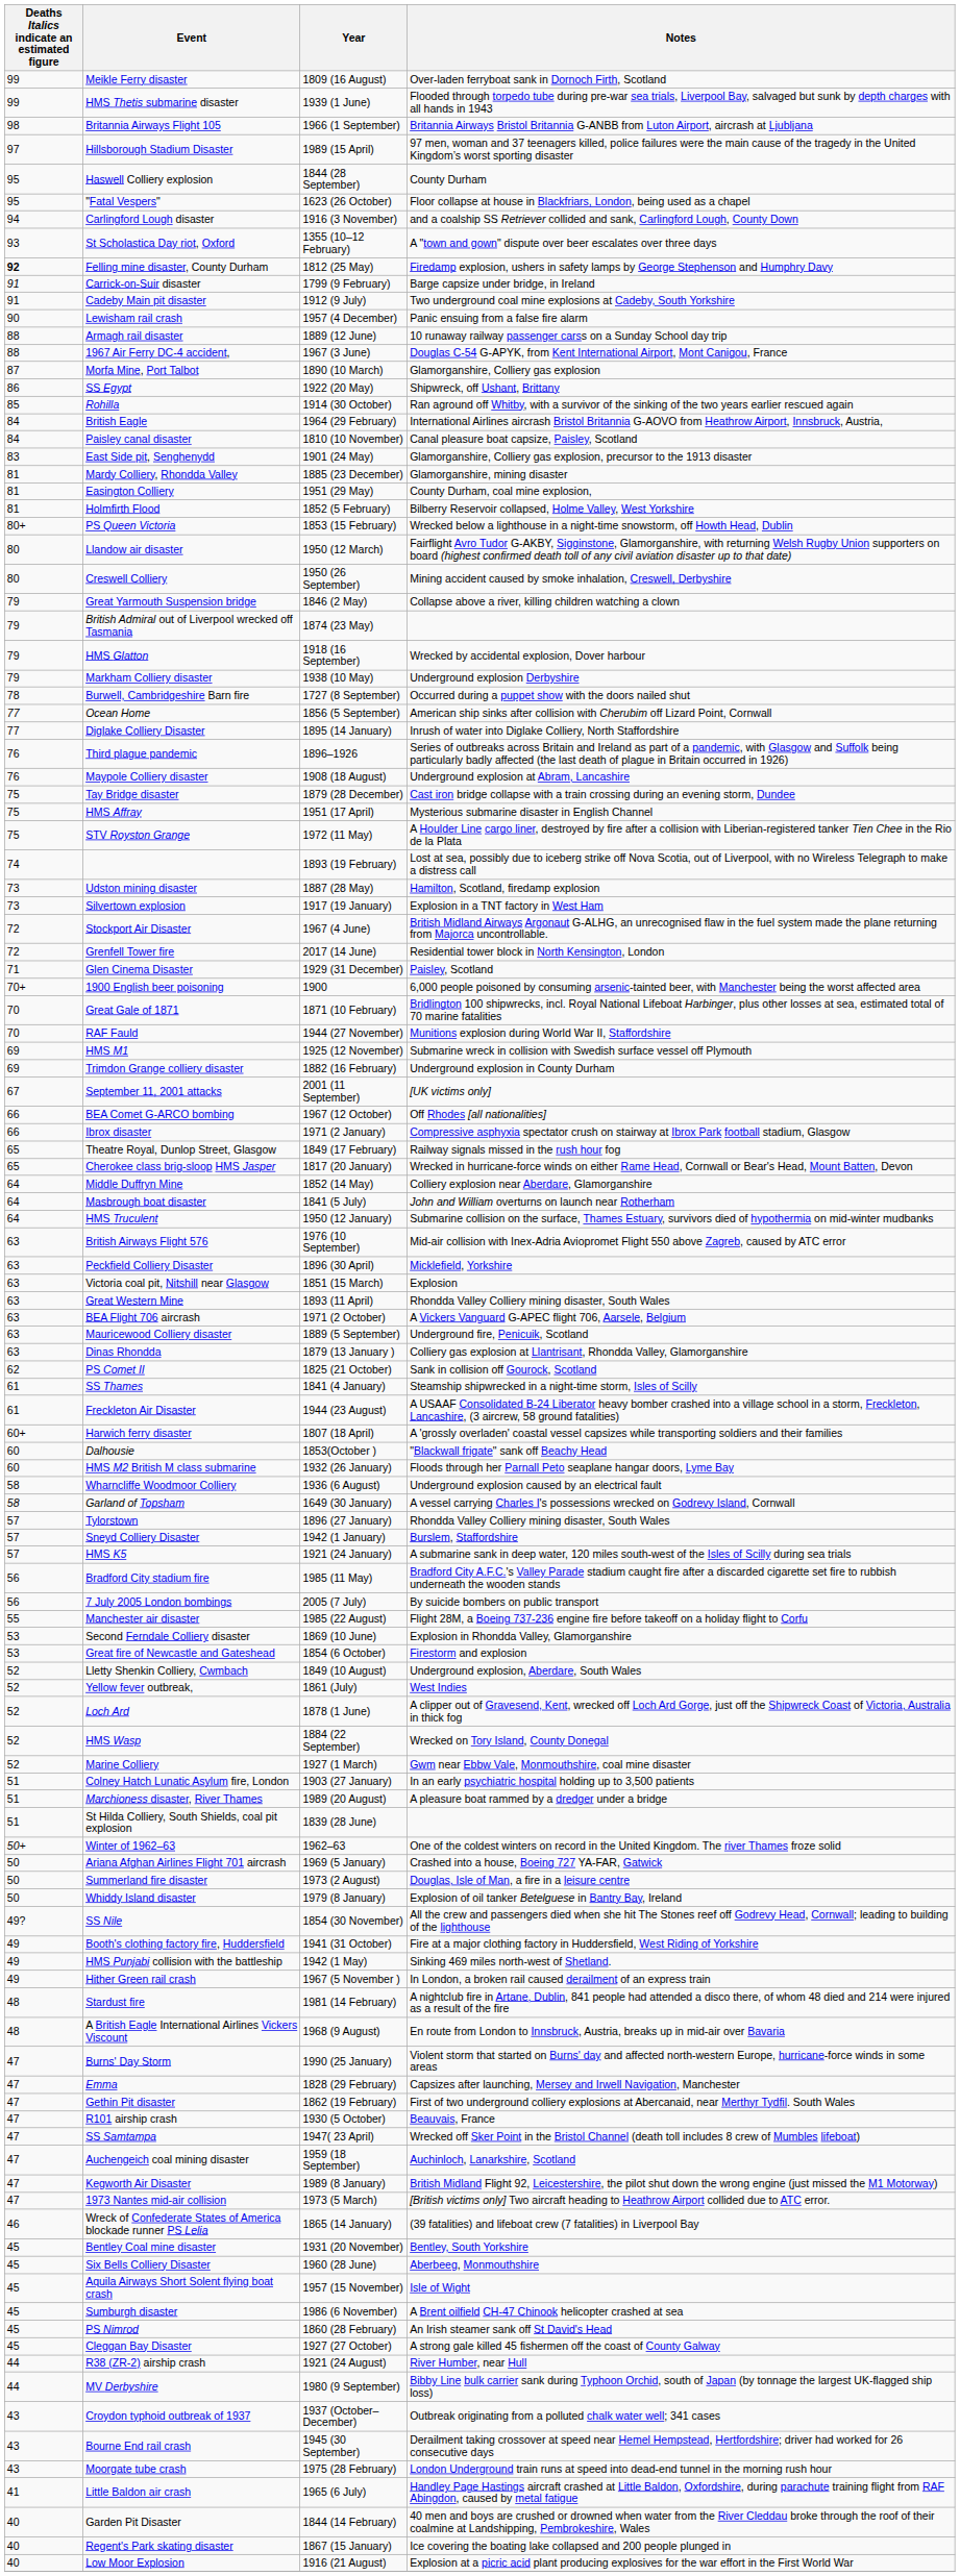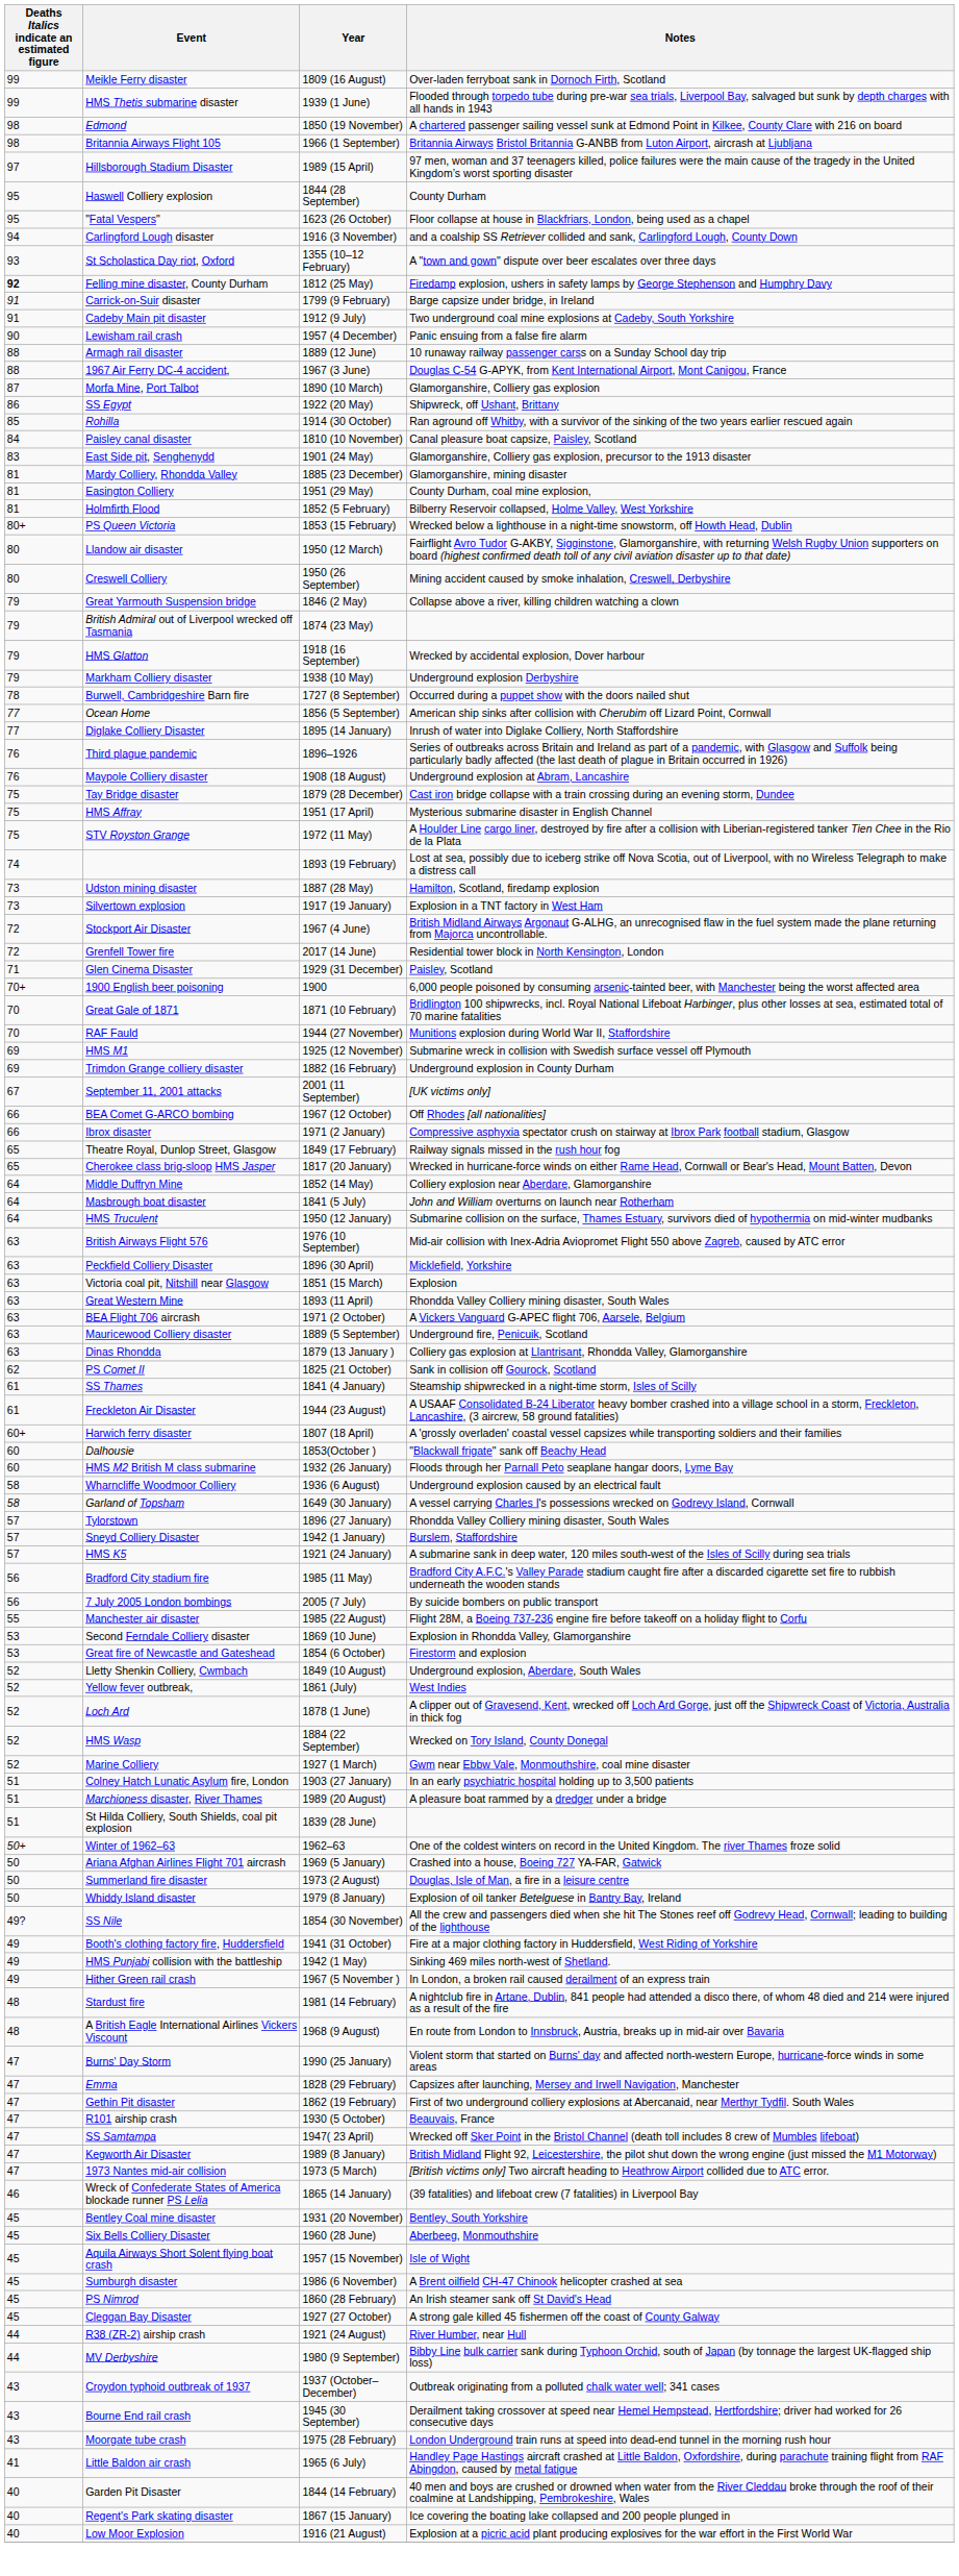+ row: 98 | Edmond | 1850 (19 November) | A chartered passenger sailing vessel sunk at Edmond Point in Kilkee, County Clare with 216 on board
- row: 84 | British Eagle | 1964 (29 February) | International Airlines aircrash Bristol Britannia G-AOVO from Heathrow Airport, Innsbruck, Austria,
- row: 47 | Auchengeich coal mining disaster | 1959 (18 September) | Auchinloch, Lanarkshire, Scotland
